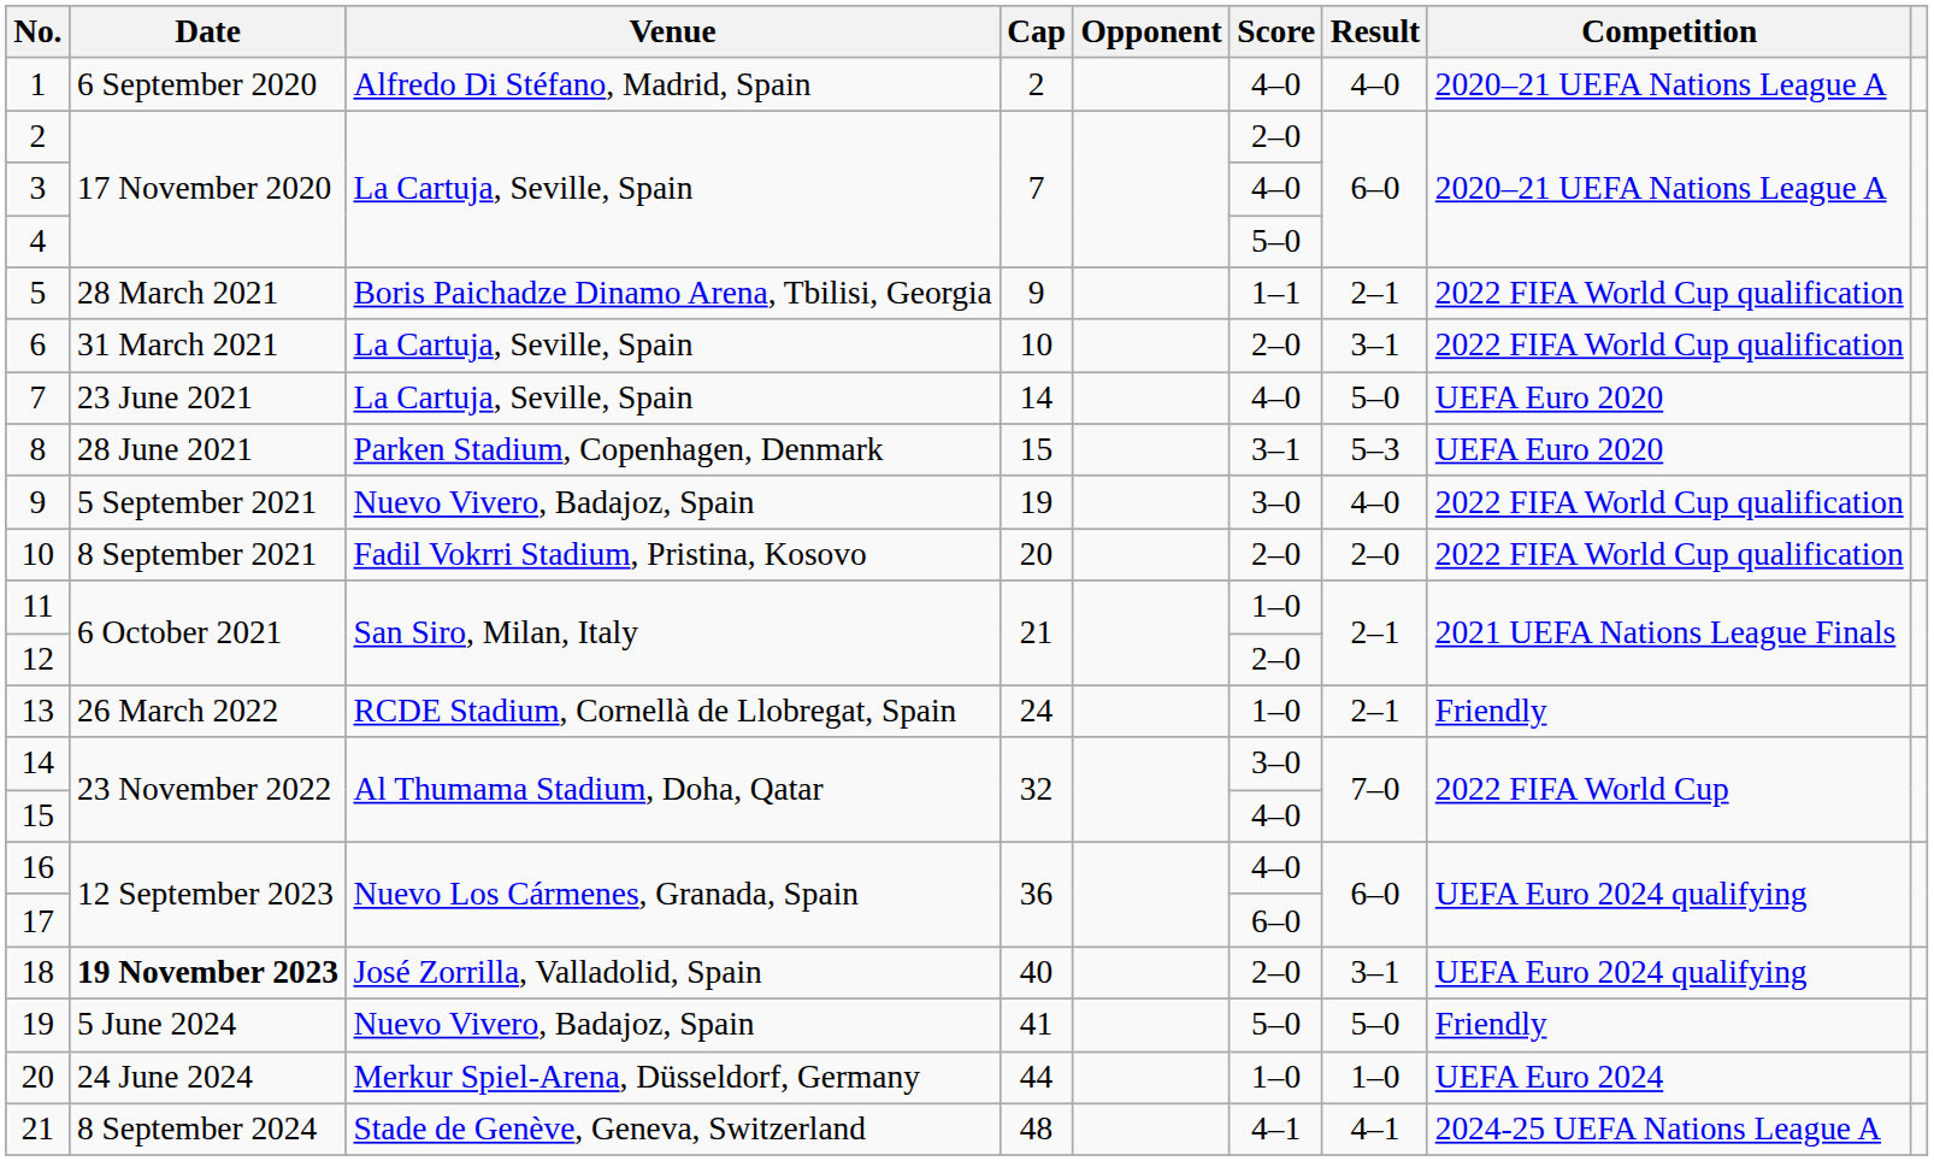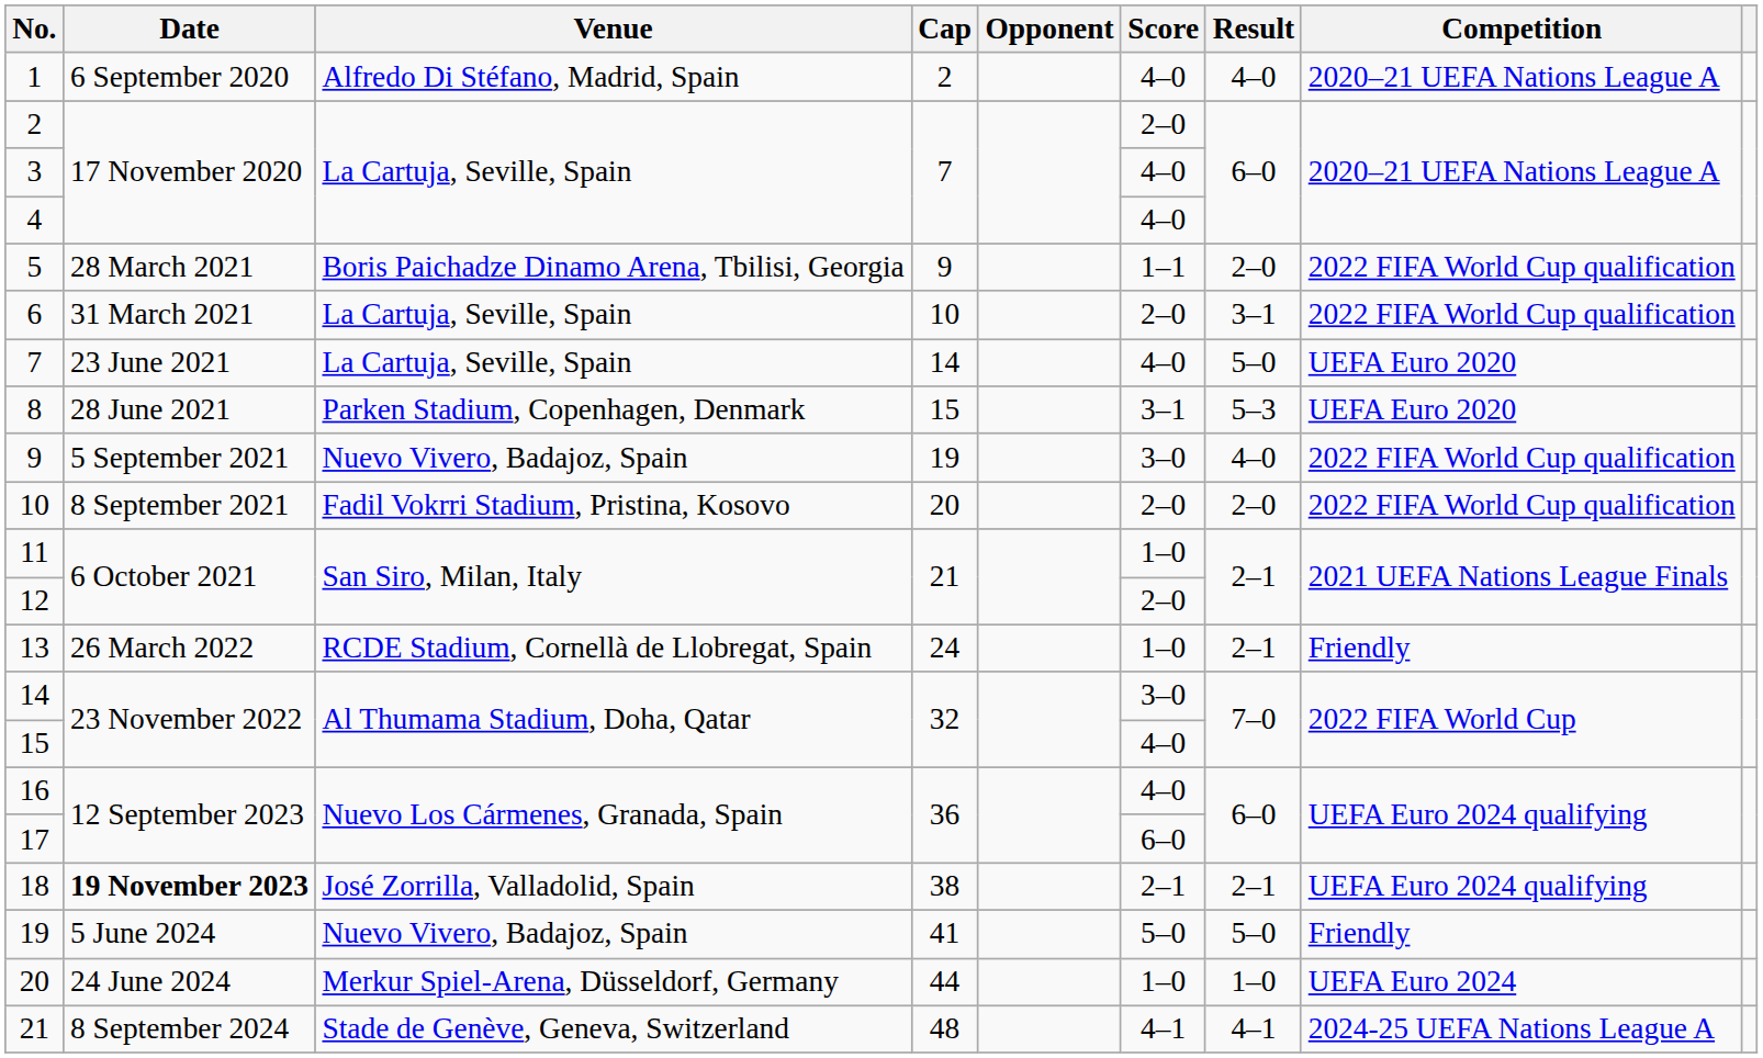4 | Score: 5–0 -> 4–0
5 | Result: 2–1 -> 2–0
18 | Cap: 40 -> 38
18 | Score: 2–0 -> 2–1
18 | Result: 3–1 -> 2–1
